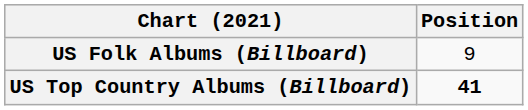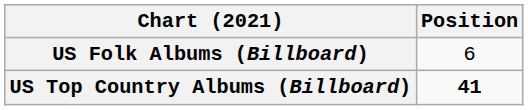US Folk Albums (Billboard) | Position: 9 -> 6
